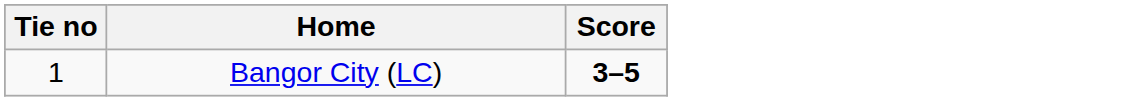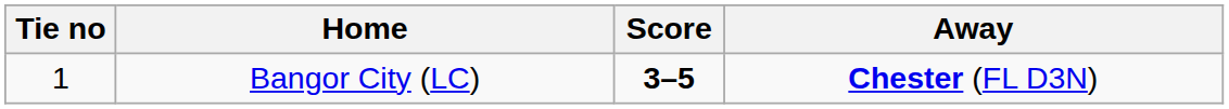+ column: Away | Chester (FL D3N)
